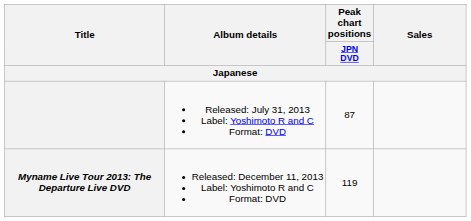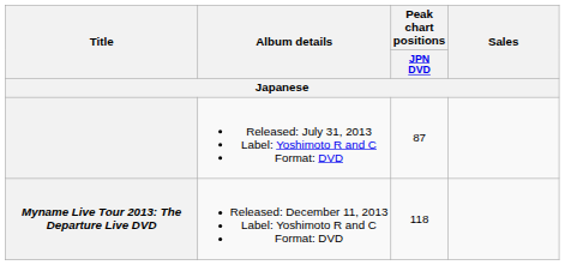Myname Live Tour 2013: The Departure Live DVD | Peak chart positions / JPN DVD: 119 -> 118
